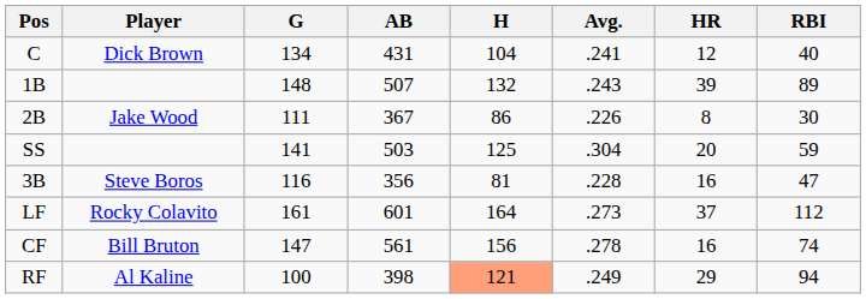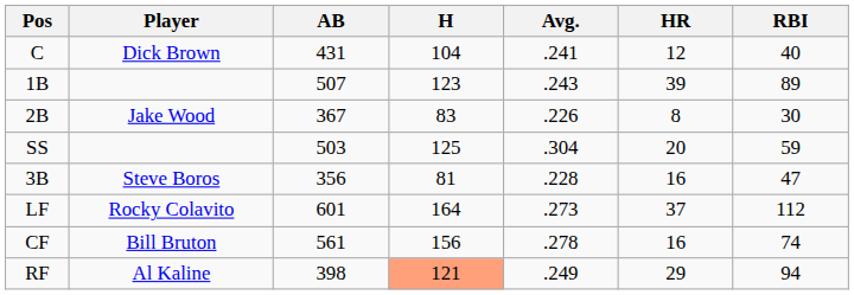- column: G | 134 | 148 | 111 | 141 | 116 | 161 | 147 | 100
1B | H: 132 -> 123
2B | H: 86 -> 83
